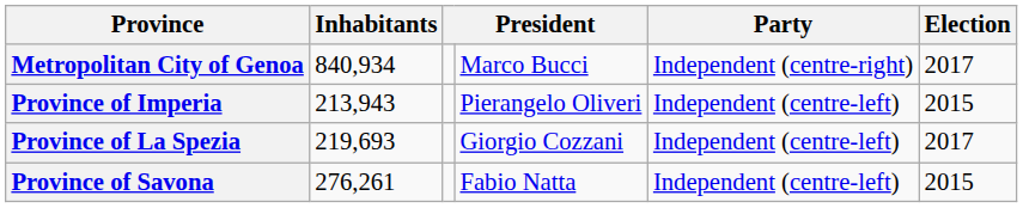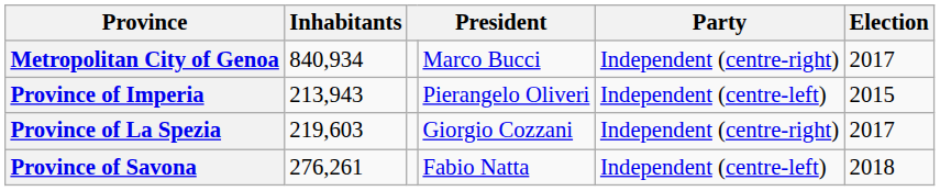Province of La Spezia | Inhabitants: 219,693 -> 219,603
Province of La Spezia | Party: Independent (centre-left) -> Independent (centre-right)
Province of Savona | Election: 2015 -> 2018
